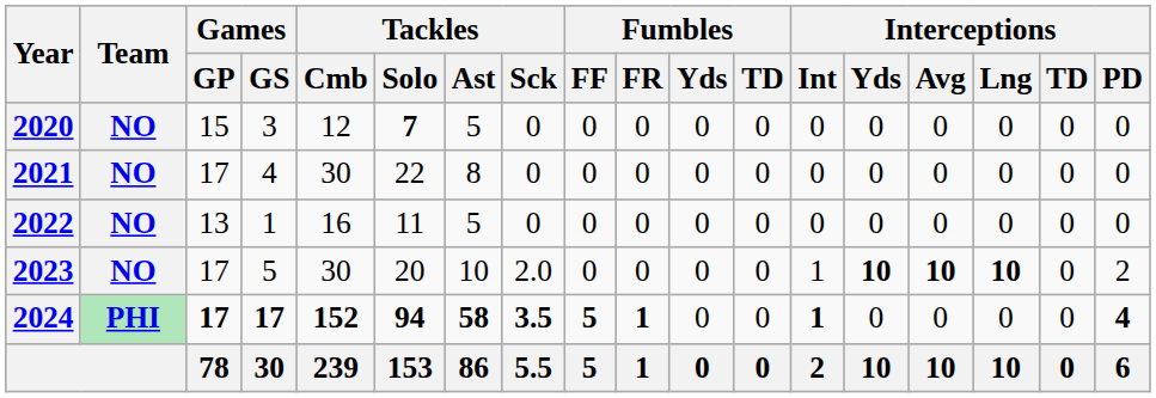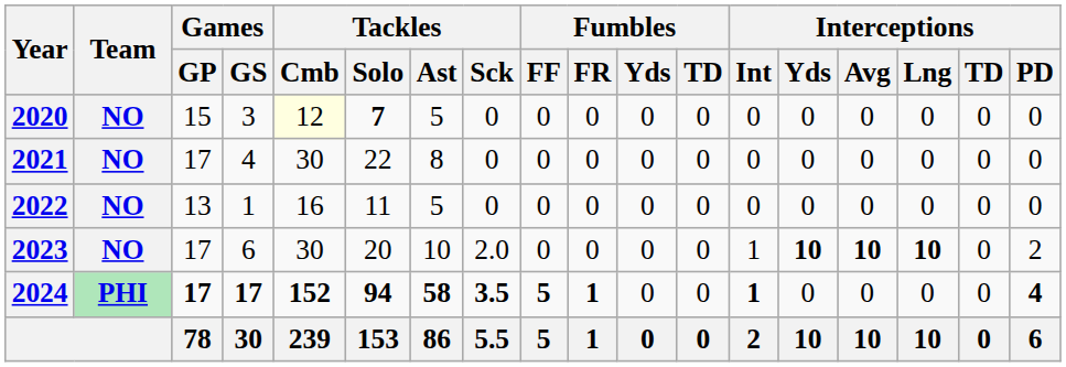2020 | Tackles / Cmb: no background -> lightyellow background
2023 | Games / GS: 5 -> 6
